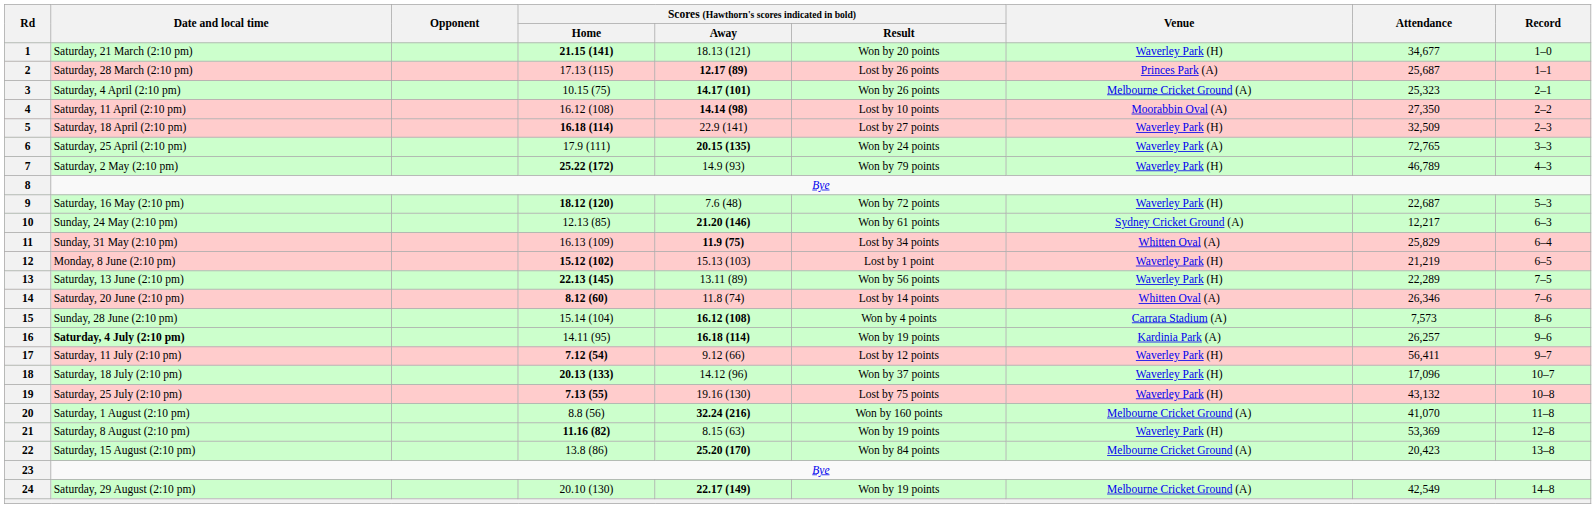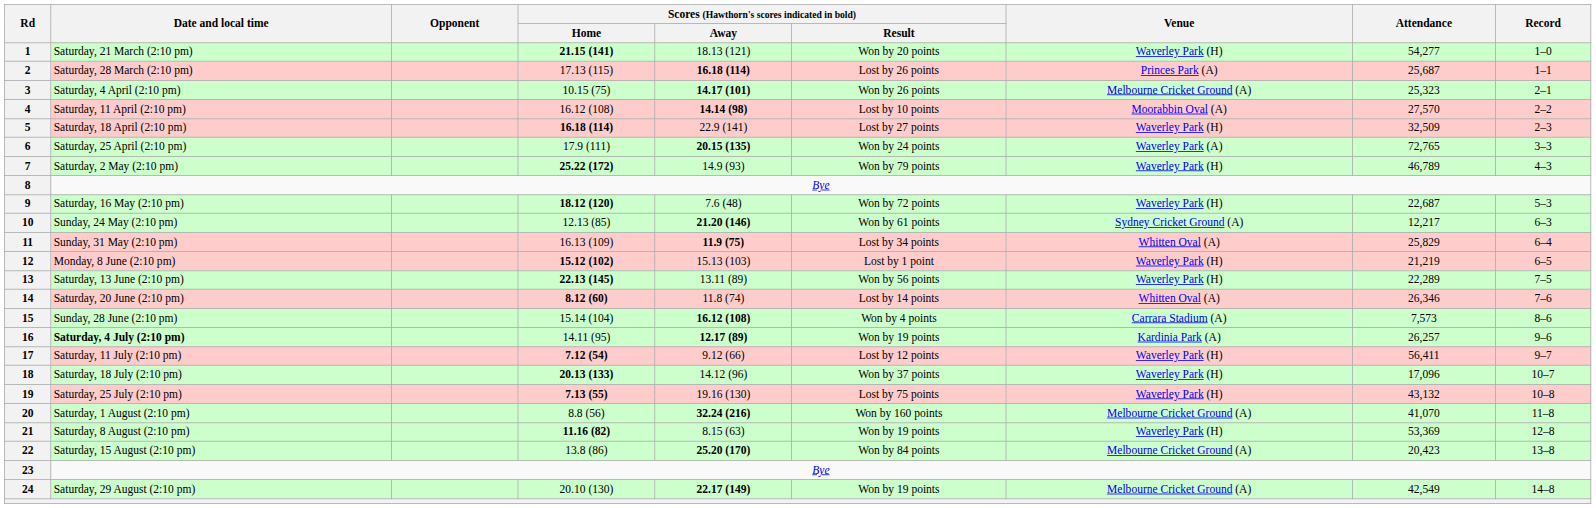1 | Attendance: 34,677 -> 54,277
2 | Scores (Hawthorn's scores indicated in bold) / Away: 12.17 (89) -> 16.18 (114)
4 | Attendance: 27,350 -> 27,570
16 | Scores (Hawthorn's scores indicated in bold) / Away: 16.18 (114) -> 12.17 (89)
